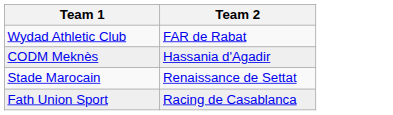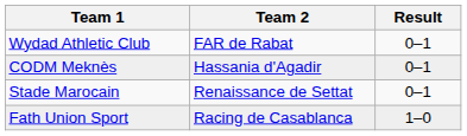+ column: Result | 0–1 | 0–1 | 0–1 | 1–0
